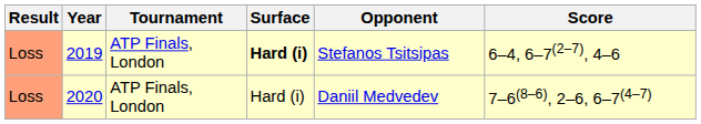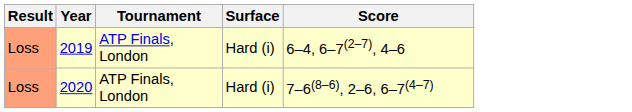- column: Opponent | Stefanos Tsitsipas | Daniil Medvedev
2019 | Surface: bold -> normal
